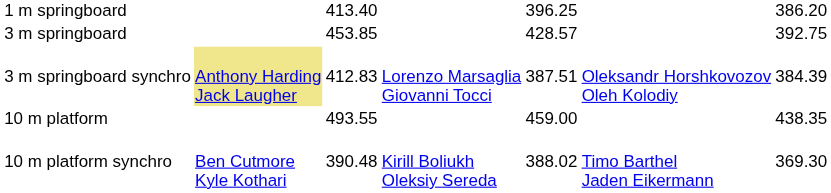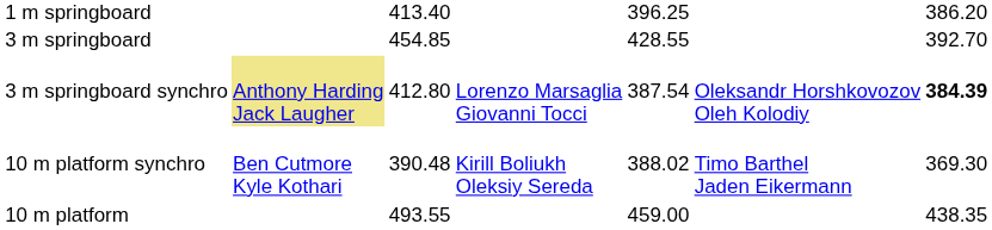3 m springboard | column 3: 453.85 -> 454.85
3 m springboard | column 5: 428.57 -> 428.55
3 m springboard | column 7: 392.75 -> 392.70
3 m springboard synchro | column 3: 412.83 -> 412.80
3 m springboard synchro | column 5: 387.51 -> 387.54
3 m springboard synchro | column 7: normal -> bold
rows swapped: 10 m platform <-> 10 m platform synchro
